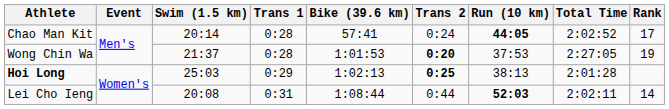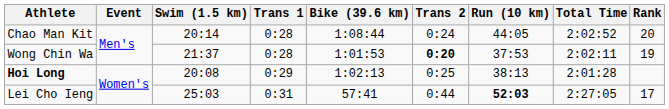Chao Man Kit | Bike (39.6 km): 57:41 -> 1:08:44
Chao Man Kit | Run (10 km): bold -> normal
Chao Man Kit | Rank: 17 -> 20
Wong Chin Wa | Total Time: 2:27:05 -> 2:02:11
Hoi Long | Swim (1.5 km): 25:03 -> 20:08
Hoi Long | Trans 2: bold -> normal
Lei Cho Ieng | Swim (1.5 km): 20:08 -> 25:03
Lei Cho Ieng | Bike (39.6 km): 1:08:44 -> 57:41
Lei Cho Ieng | Total Time: 2:02:11 -> 2:27:05
Lei Cho Ieng | Rank: 14 -> 17
